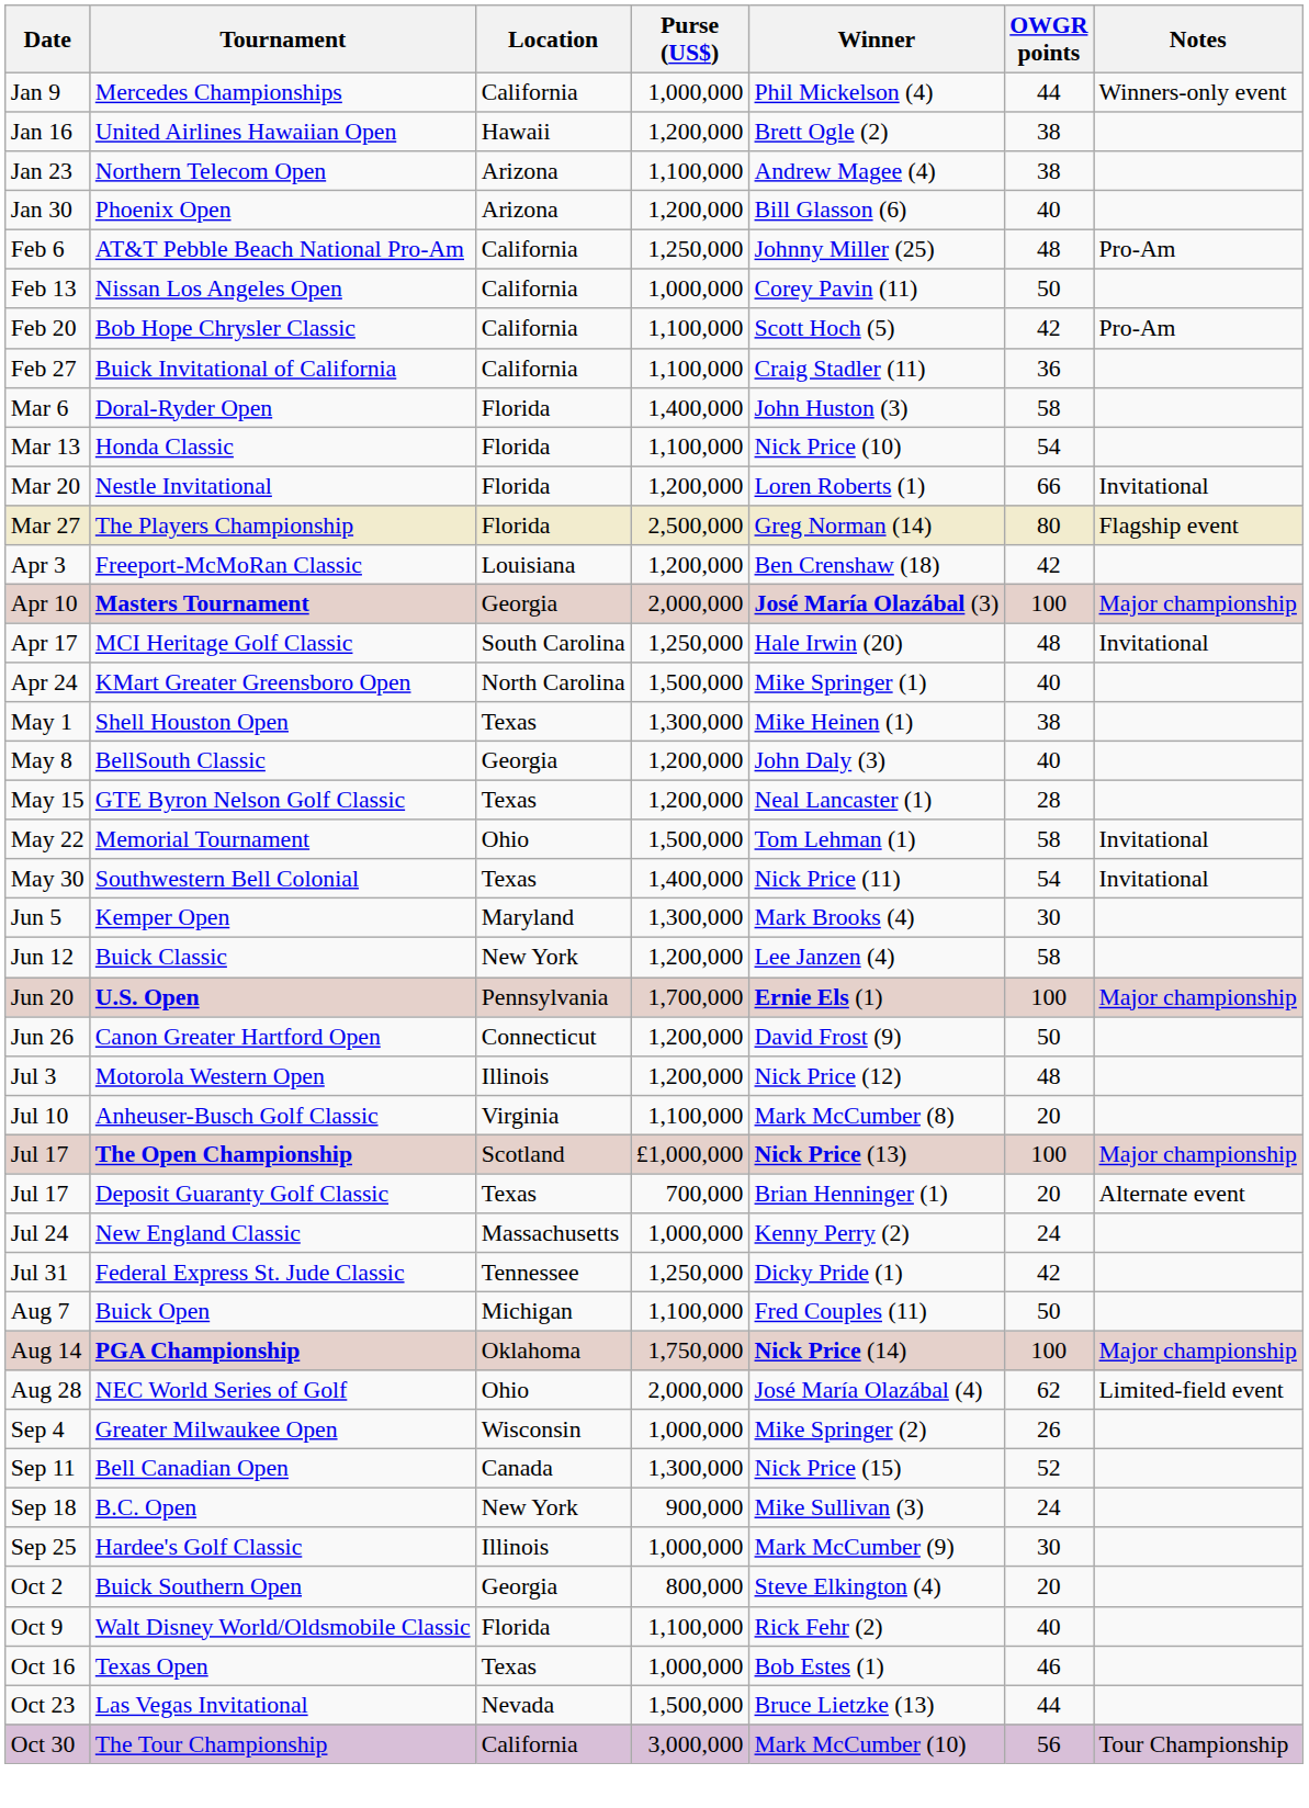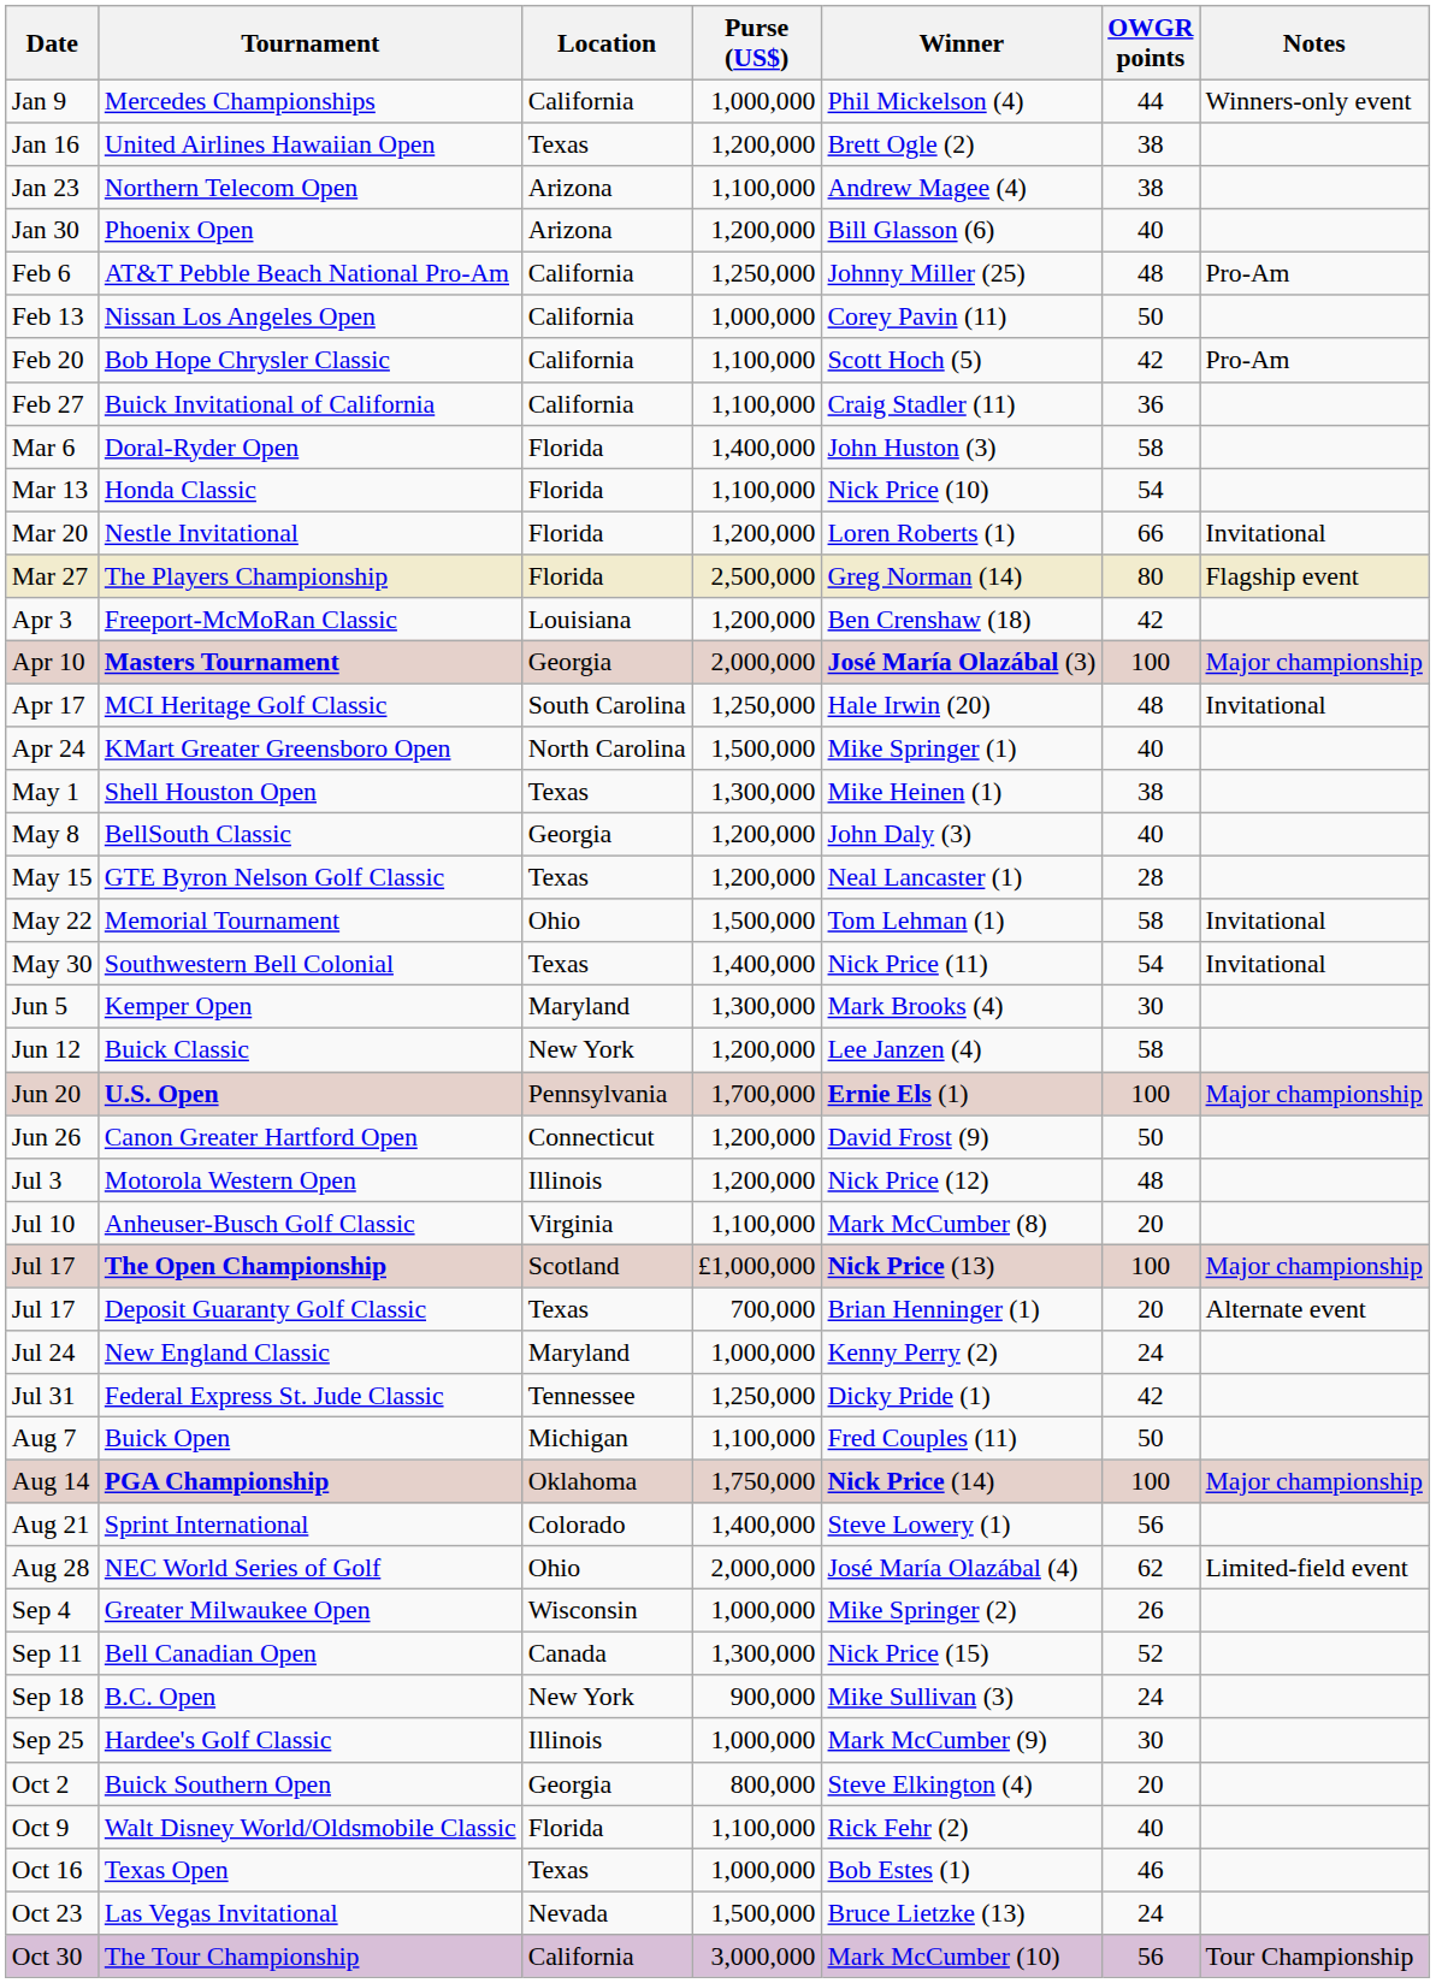United Airlines Hawaiian Open | Location: Hawaii -> Texas
New England Classic | Location: Massachusetts -> Maryland
+ row: Aug 21 | Sprint International | Colorado | 1,400,000 | Steve Lowery (1) | 56
Las Vegas Invitational | OWGR points: 44 -> 24
